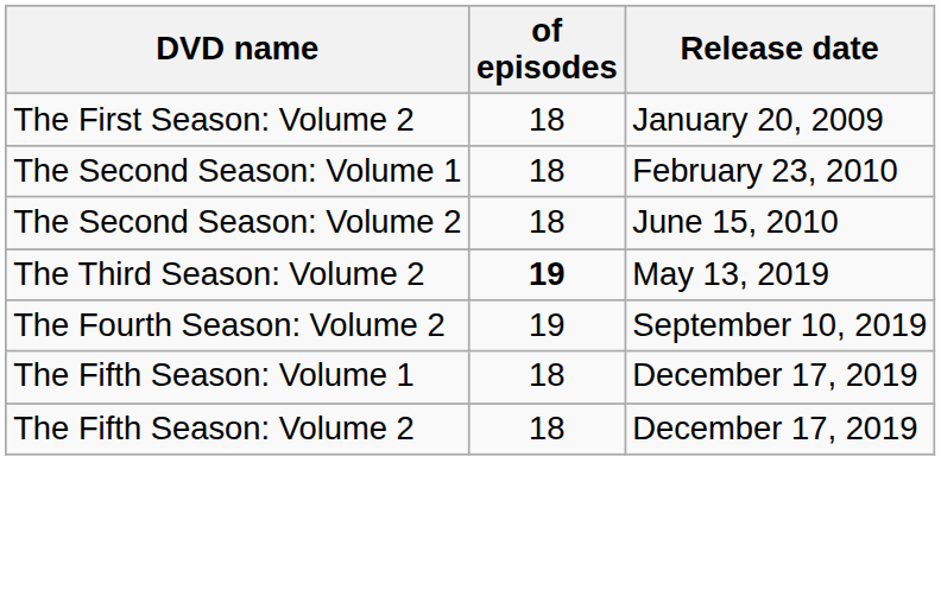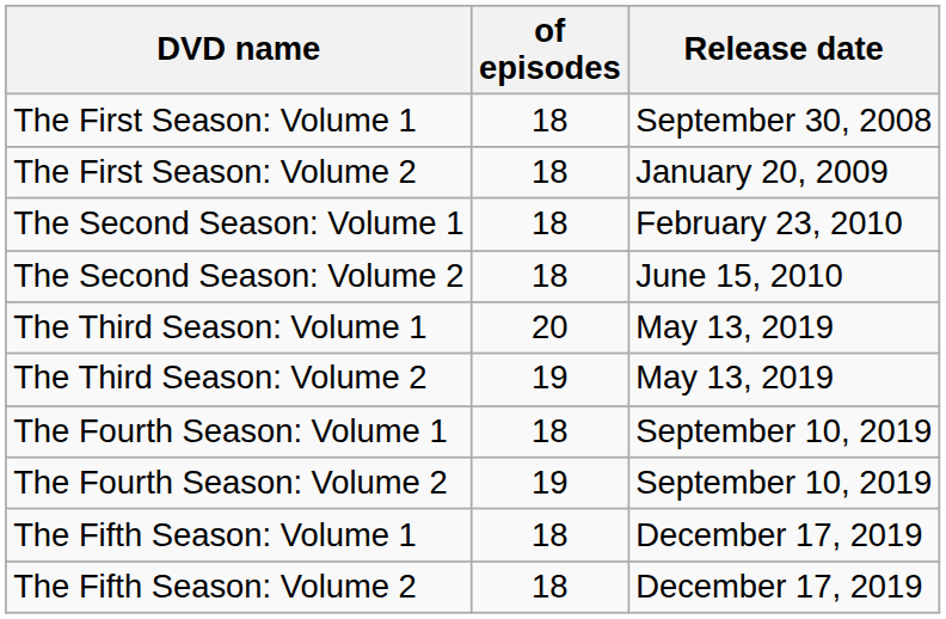+ row: The First Season: Volume 1 | 18 | September 30, 2008
+ row: The Third Season: Volume 1 | 20 | May 13, 2019
The Third Season: Volume 2 | of episodes: bold -> normal
+ row: The Fourth Season: Volume 1 | 18 | September 10, 2019
